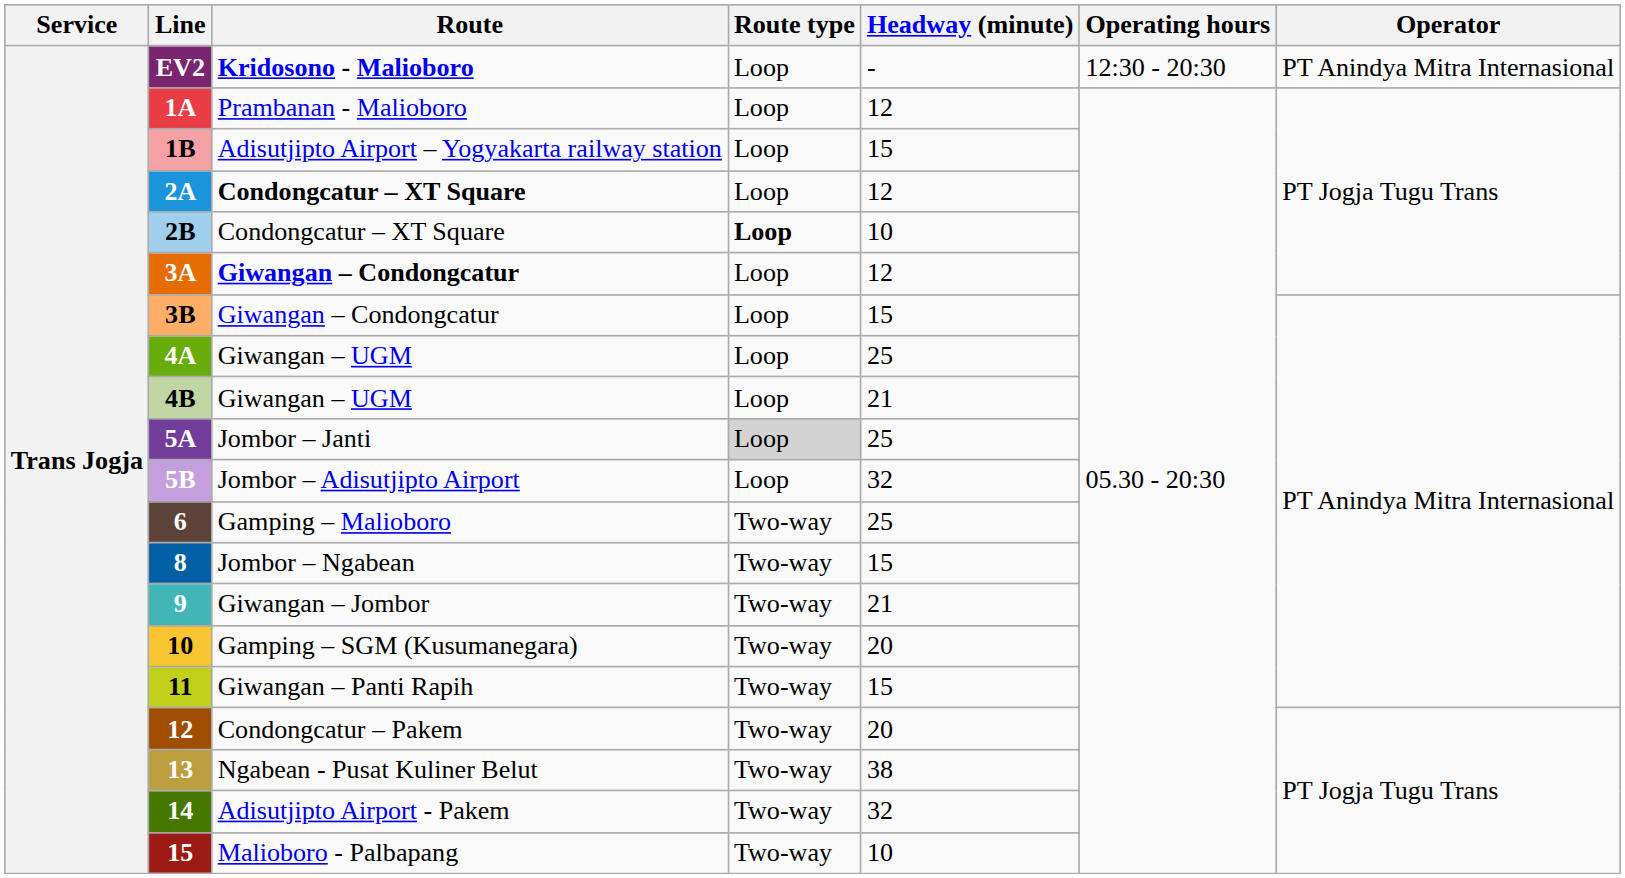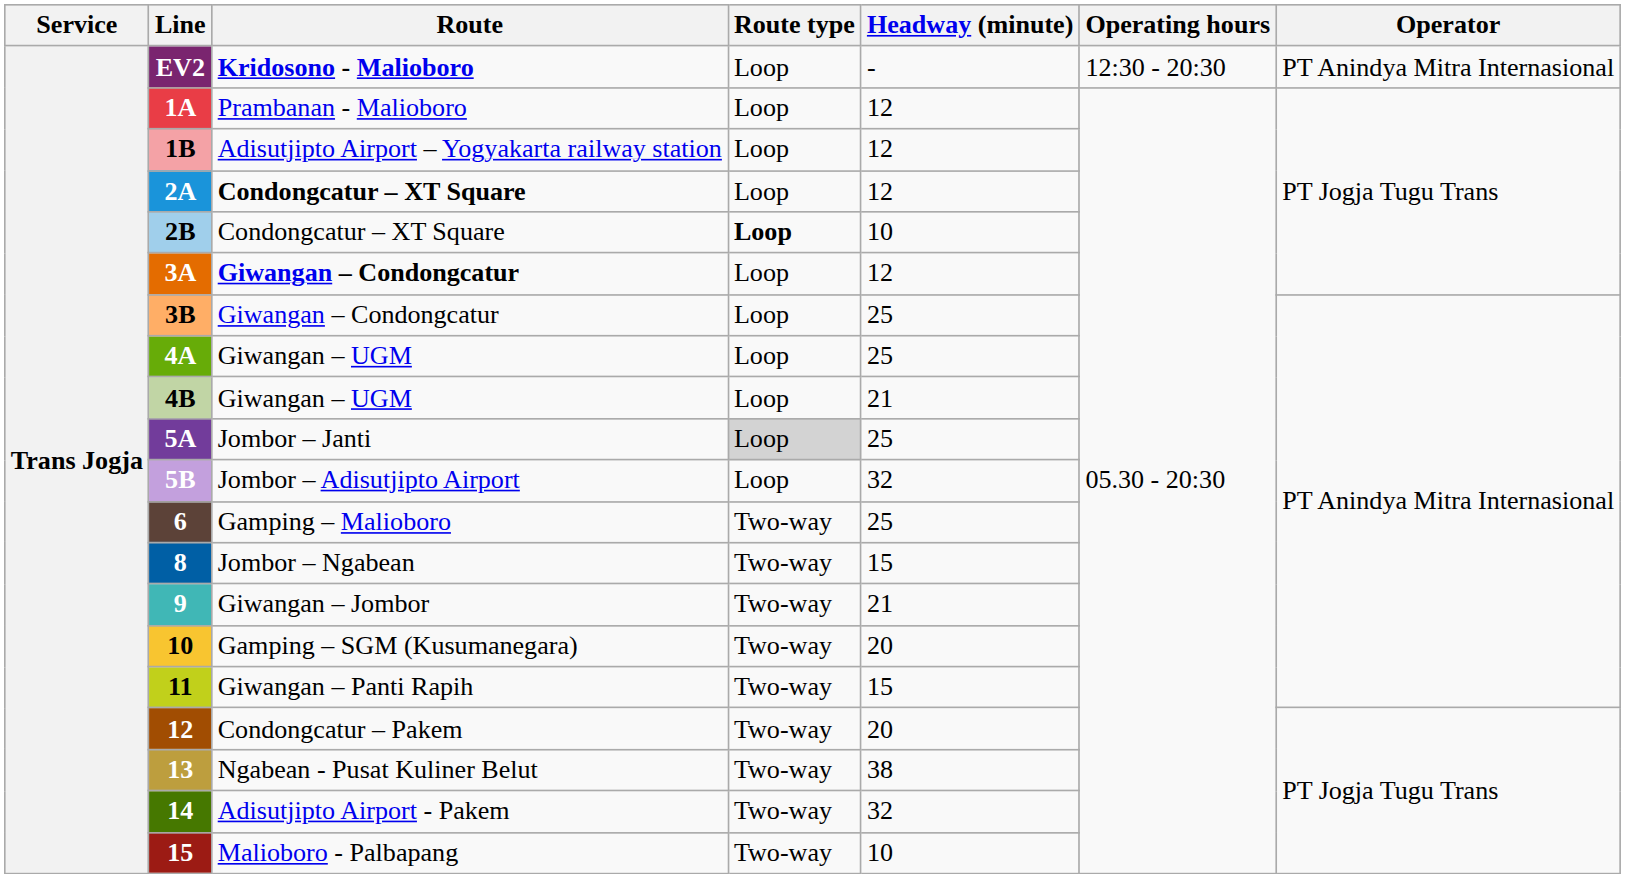1B | Headway (minute): 15 -> 12
3B | Headway (minute): 15 -> 25
